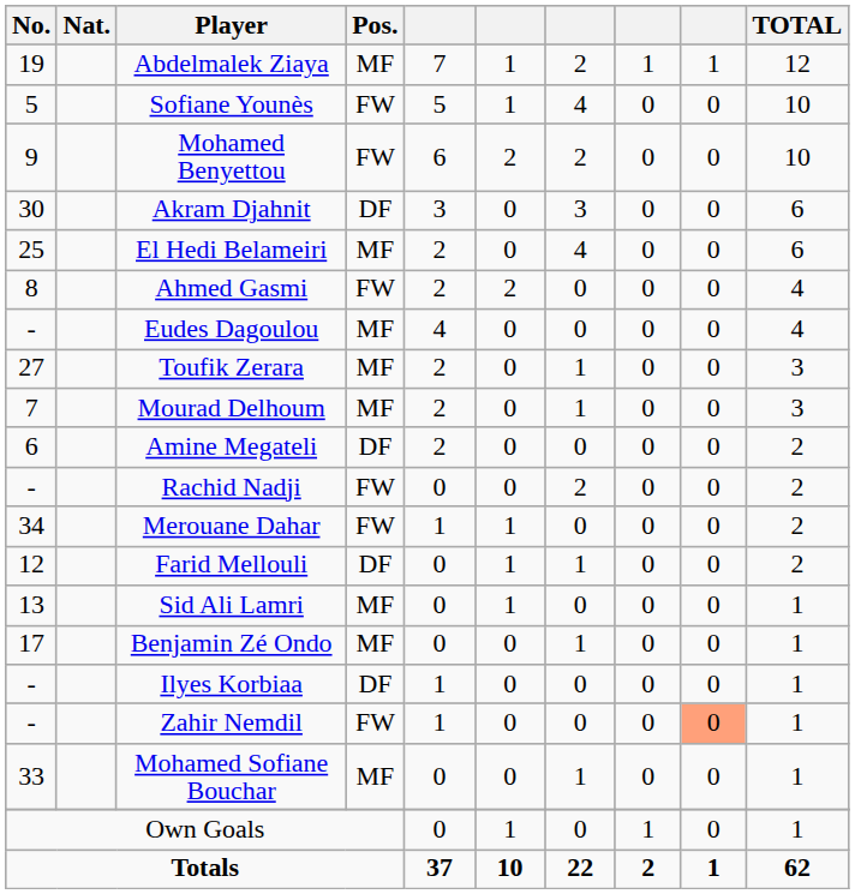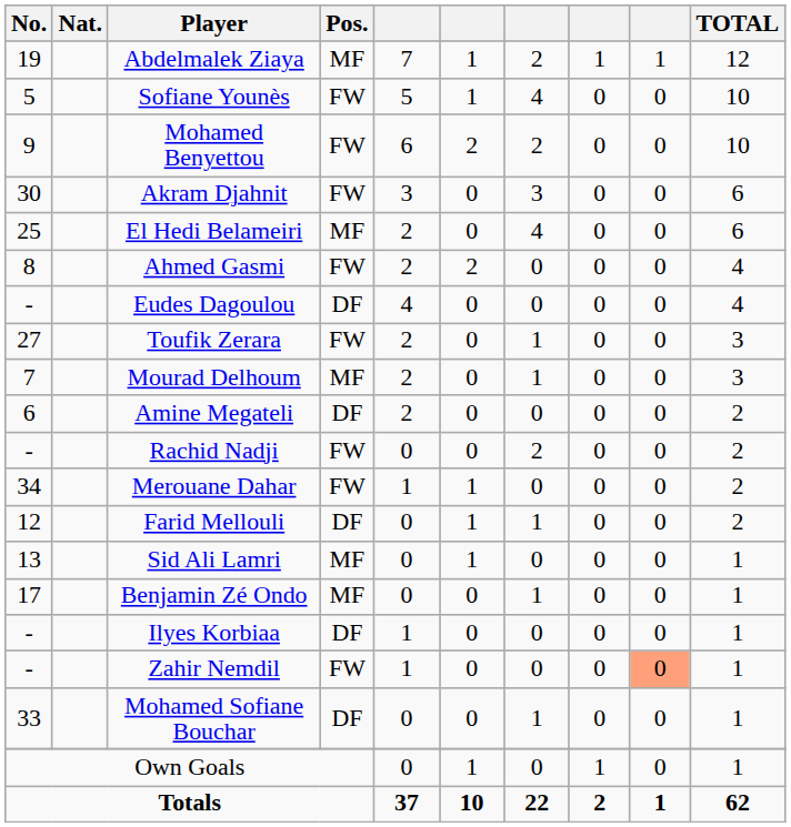Akram Djahnit | Pos.: DF -> FW
Eudes Dagoulou | Pos.: MF -> DF
Toufik Zerara | Pos.: MF -> FW
Mohamed Sofiane Bouchar | Pos.: MF -> DF
